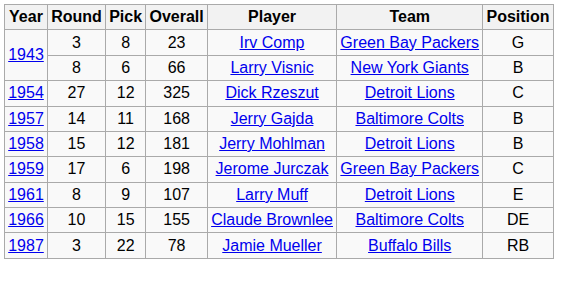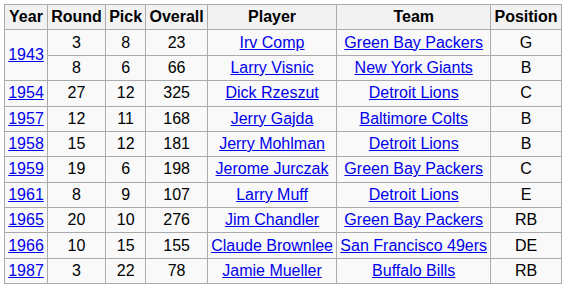168 | Round: 14 -> 12
198 | Round: 17 -> 19
+ row: 1965 | 20 | 10 | 276 | Jim Chandler | Green Bay Packers | RB
155 | Team: Baltimore Colts -> San Francisco 49ers
